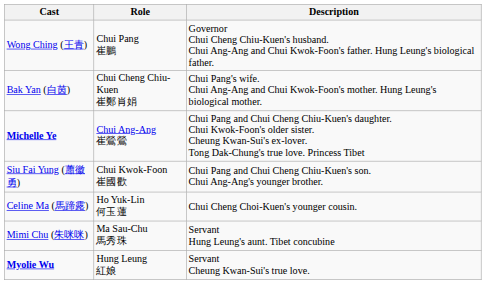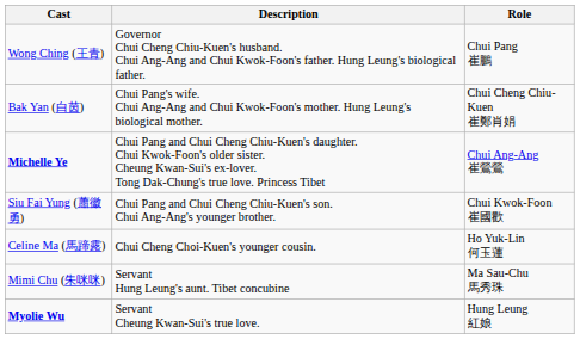columns swapped: Role <-> Description
